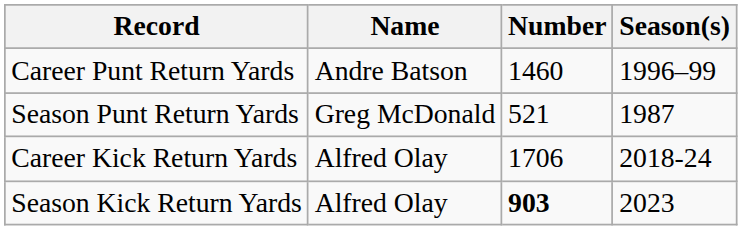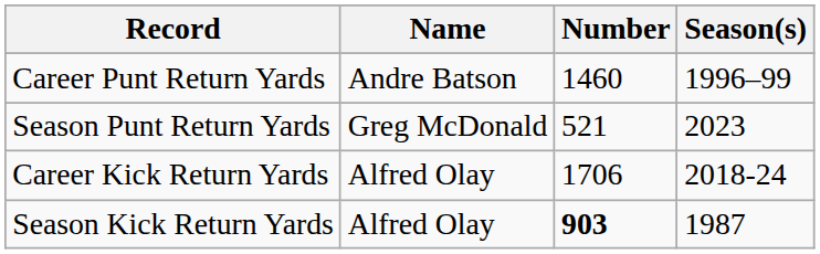Season Punt Return Yards | Season(s): 1987 -> 2023
Season Kick Return Yards | Season(s): 2023 -> 1987
